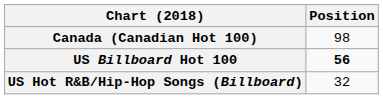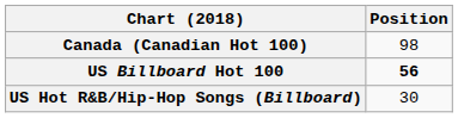US Hot R&B/Hip-Hop Songs (Billboard) | Position: 32 -> 30
